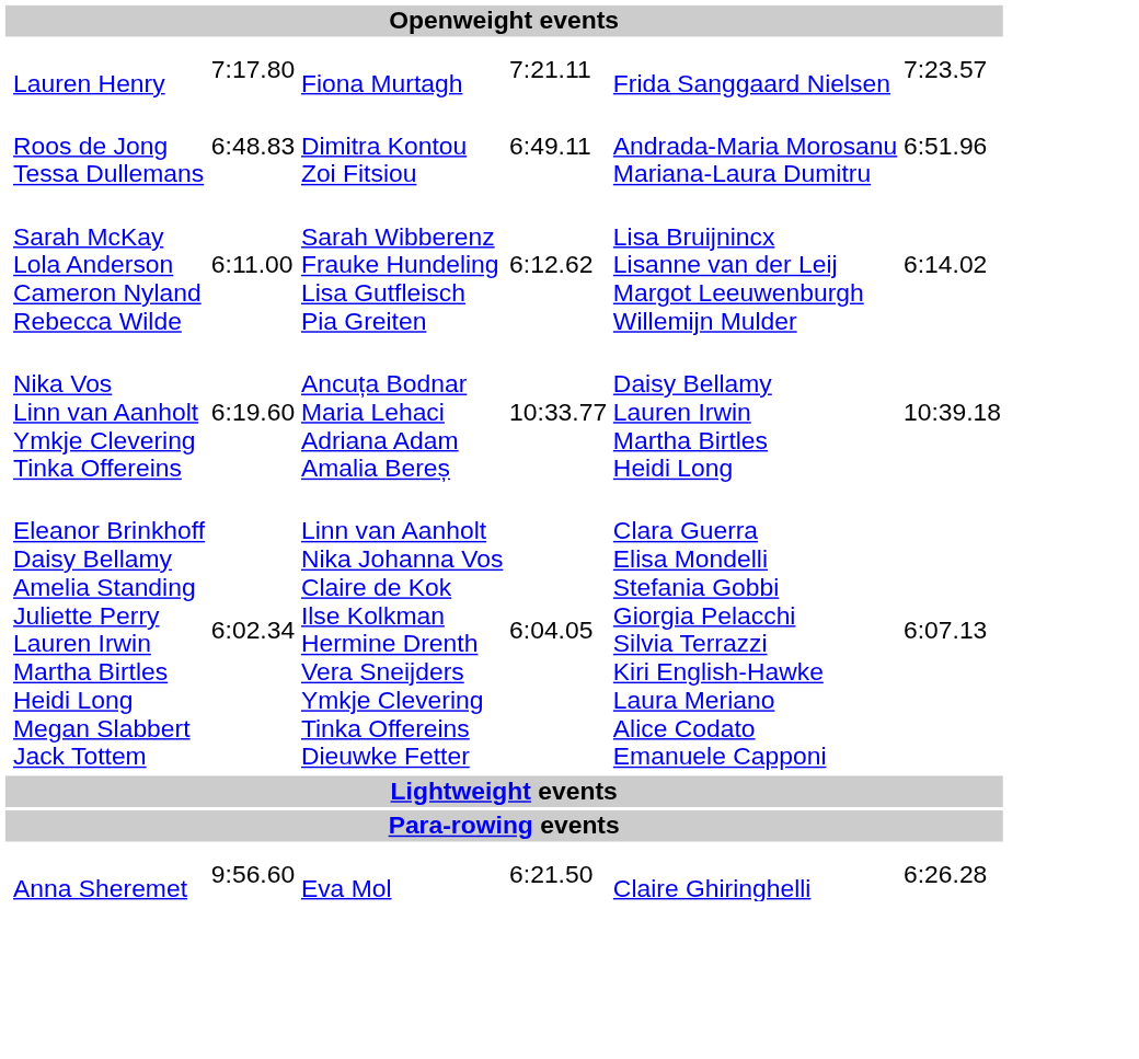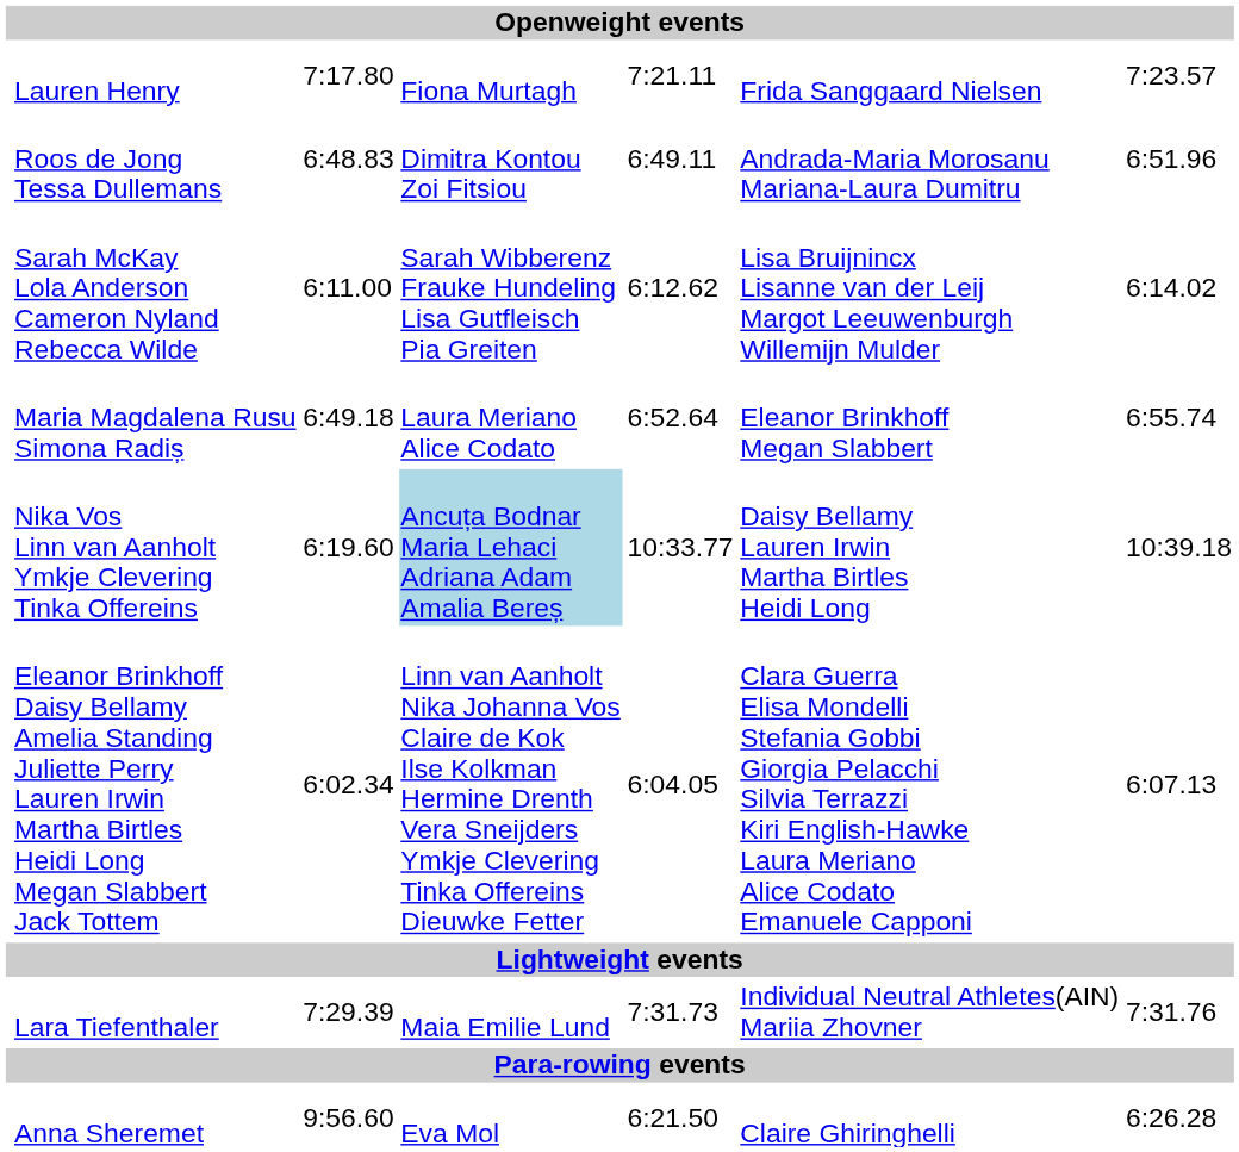+ row: Maria Magdalena Rusu Simona Radiș | 6:49.18 | Laura Meriano Alice Codato | 6:52.64 | Eleanor Brinkhoff Megan Slabbert | 6:55.74
Nika Vos Linn van Aanholt Ymkje Clevering Tinka Offereins | column 4: no background -> lightblue background
+ row: Lara Tiefenthaler | 7:29.39 | Maia Emilie Lund | 7:31.73 | Individual Neutral Athletes(AIN) Mariia Zhovner | 7:31.76
